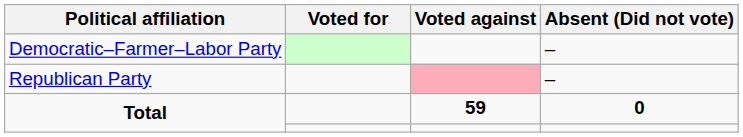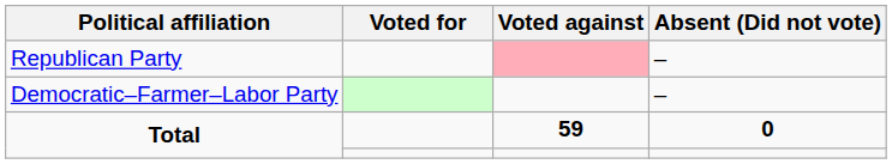rows swapped: Democratic–Farmer–Labor Party <-> Republican Party
